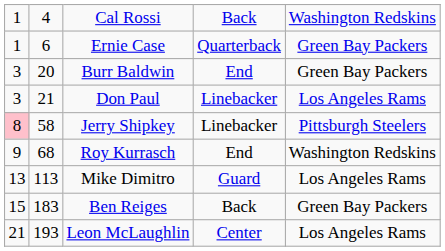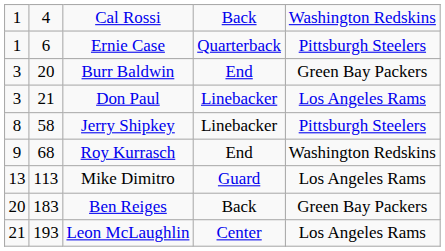Ernie Case | column 5: Green Bay Packers -> Pittsburgh Steelers
Jerry Shipkey | column 1: pink background -> no background
Ben Reiges | column 1: 15 -> 20
